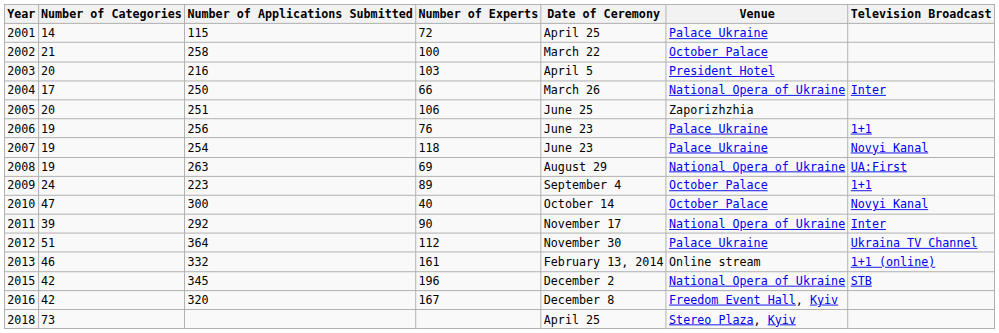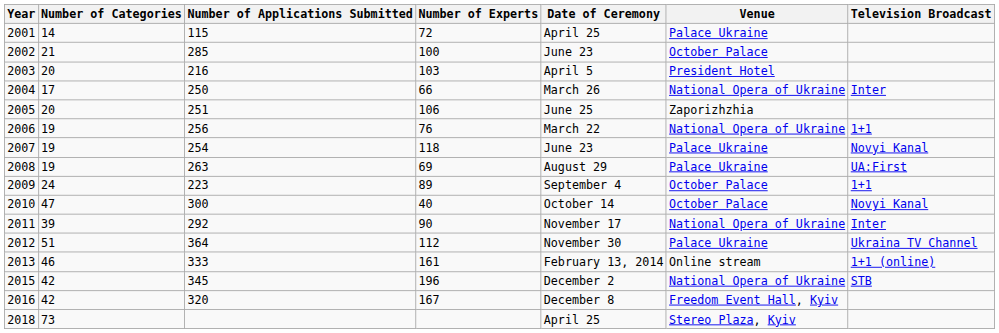2002 | Number of Applications Submitted: 258 -> 285
2002 | Date of Ceremony: March 22 -> June 23
2006 | Date of Ceremony: June 23 -> March 22
2006 | Venue: Palace Ukraine -> National Opera of Ukraine
2008 | Venue: National Opera of Ukraine -> Palace Ukraine
2013 | Number of Applications Submitted: 332 -> 333
